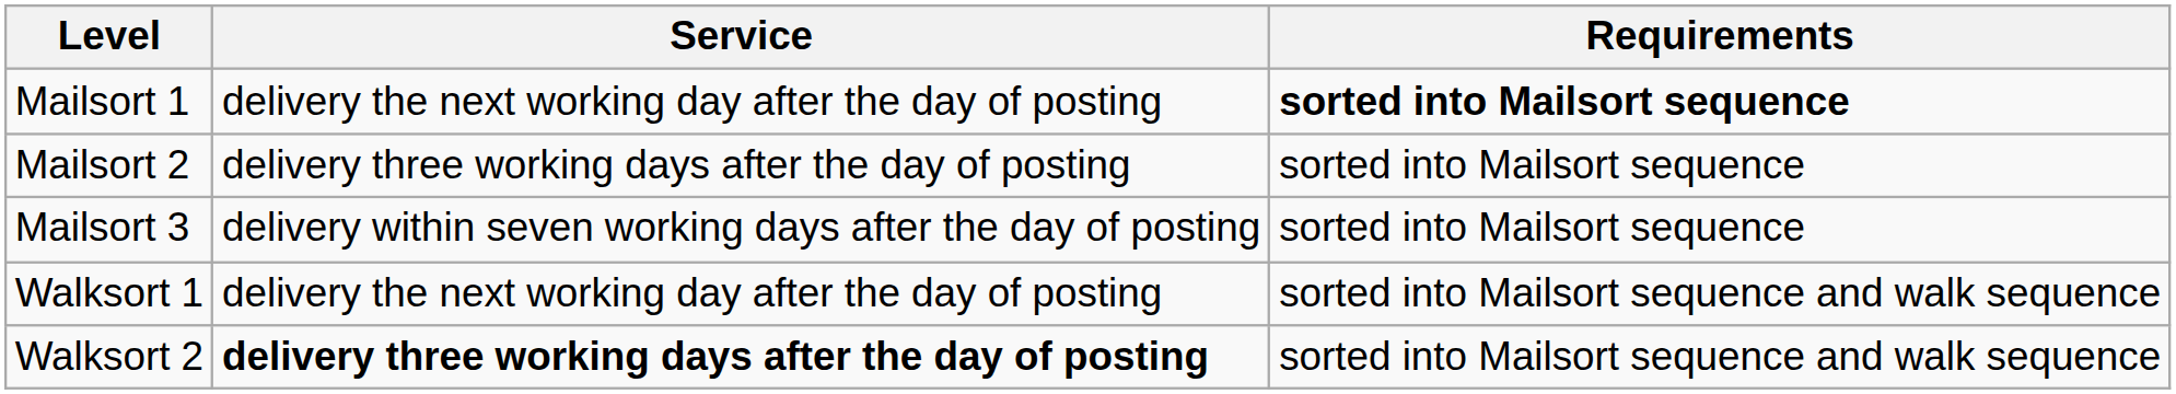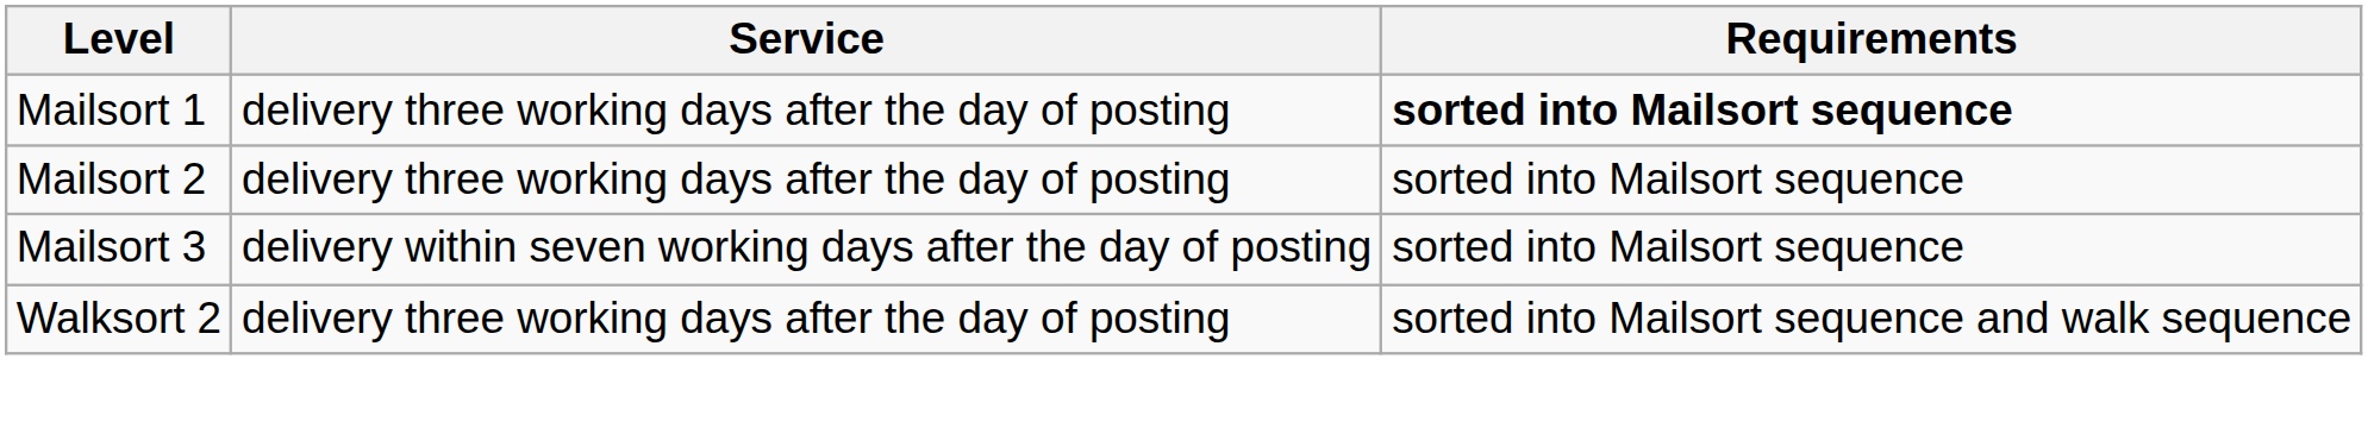Mailsort 1 | Service: delivery the next working day after the day of posting -> delivery three working days after the day of posting
- row: Walksort 1 | delivery the next working day after the day of posting | sorted into Mailsort sequence and walk sequence
Walksort 2 | Service: bold -> normal
